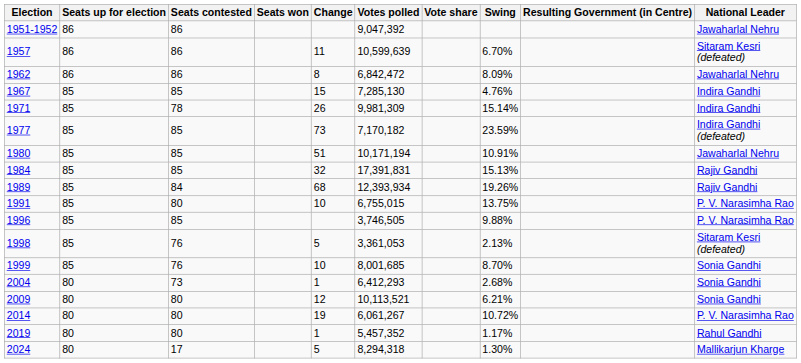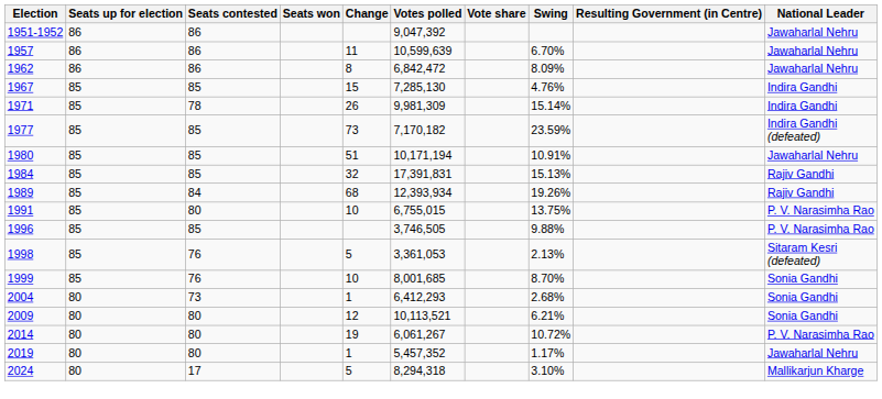1957 | National Leader: Sitaram Kesri (defeated) -> Jawaharlal Nehru
2019 | National Leader: Rahul Gandhi -> Jawaharlal Nehru
2024 | Swing: 1.30% -> 3.10%
